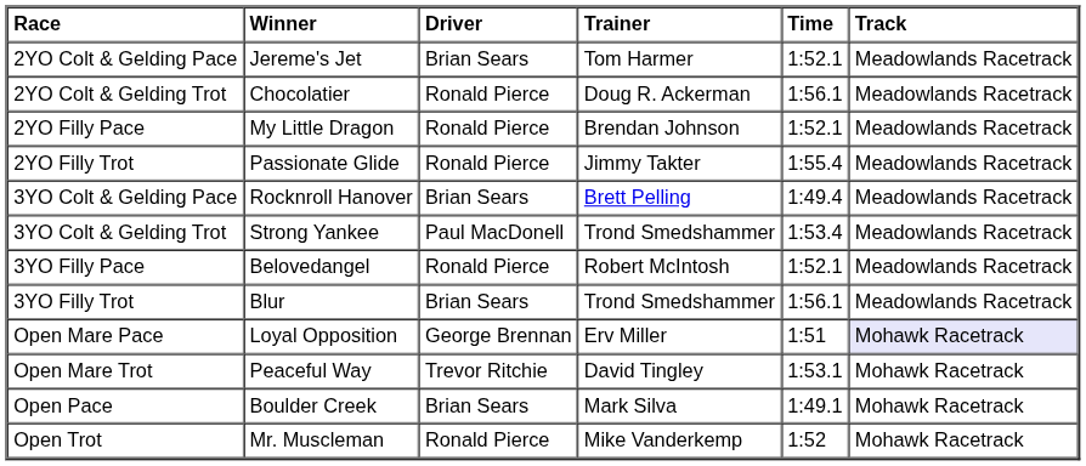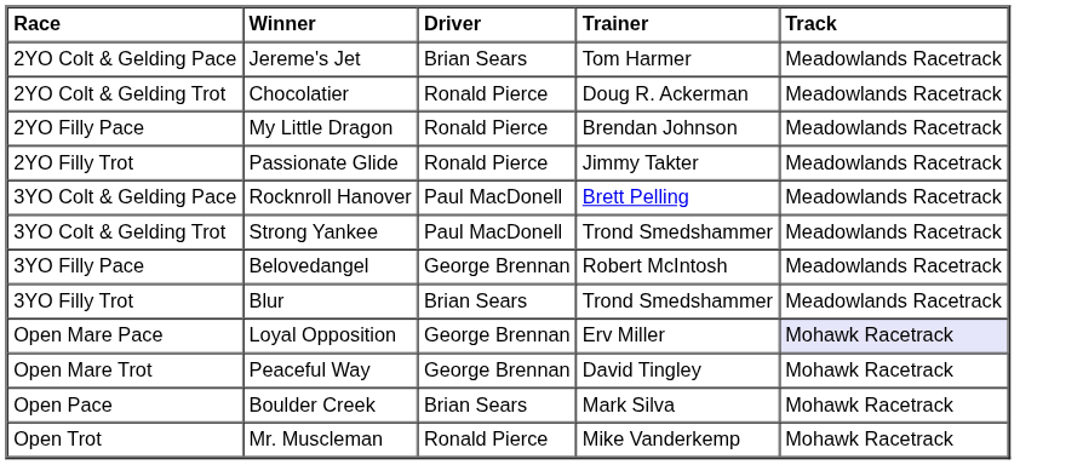- column: Time | 1:52.1 | 1:56.1 | 1:52.1 | 1:55.4 | 1:49.4 | 1:53.4 | 1:52.1 | 1:56.1 | 1:51 | 1:53.1 | 1:49.1 | 1:52
3YO Colt & Gelding Pace | Driver: Brian Sears -> Paul MacDonell
3YO Filly Pace | Driver: Ronald Pierce -> George Brennan
Open Mare Trot | Driver: Trevor Ritchie -> George Brennan
